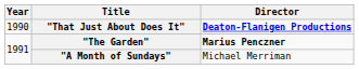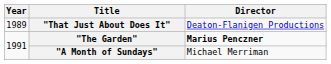"That Just About Does It" | Year: 1990 -> 1989
"That Just About Does It" | Director: bold -> normal
